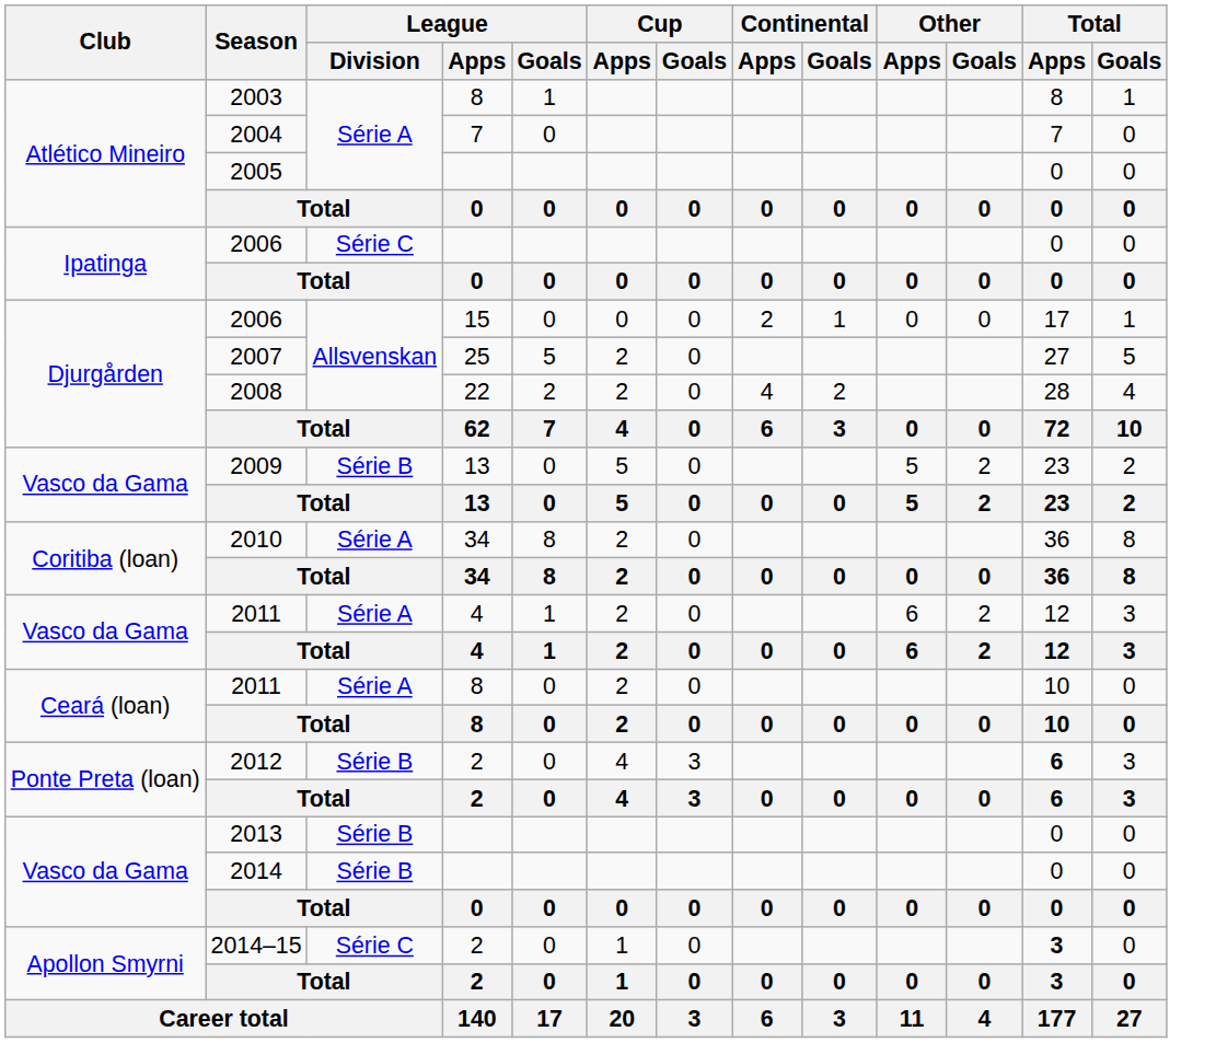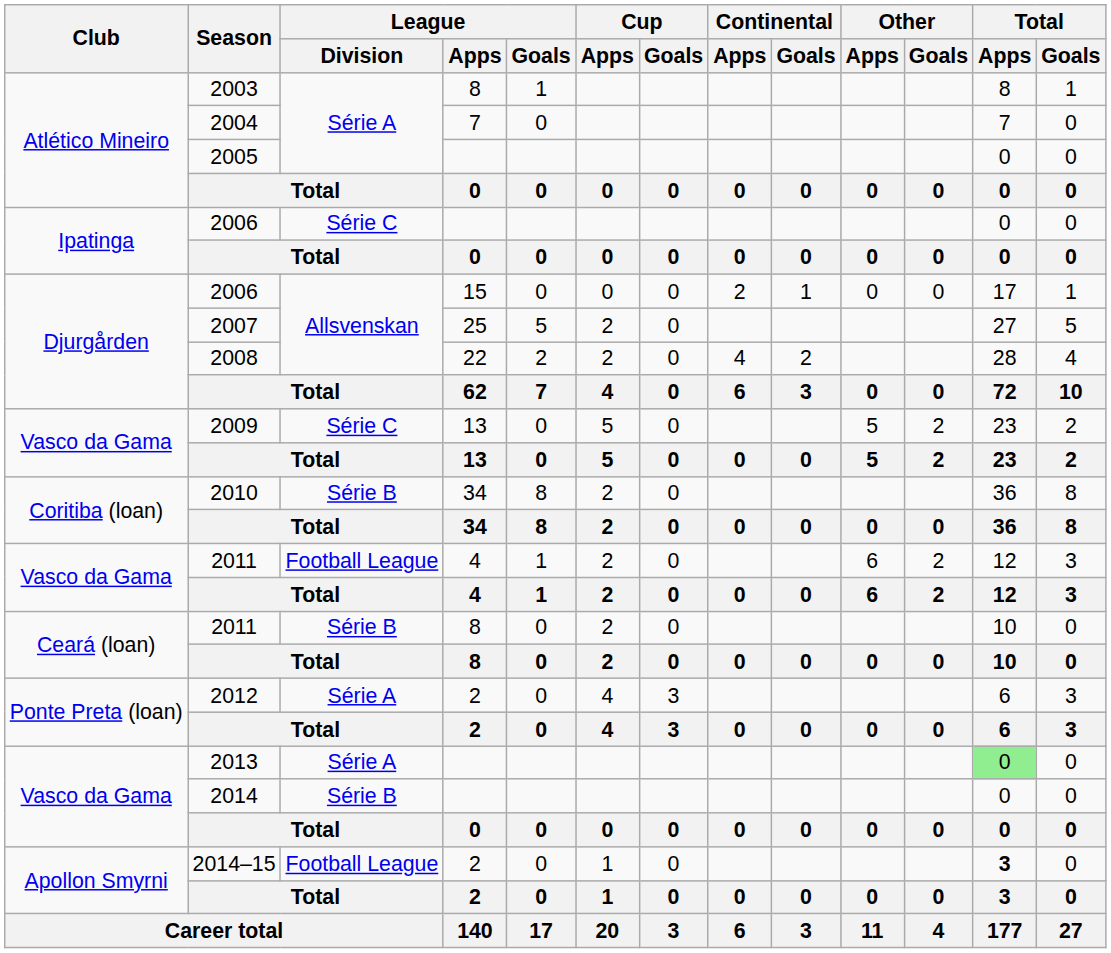2009 | League / Division: Série B -> Série C
2010 | League / Division: Série A -> Série B
2011 / 4 | League / Division: Série A -> Football League
2011 / 8 | League / Division: Série A -> Série B
2012 | League / Division: Série B -> Série A
2012 | Total / Apps: bold -> normal
2013 | League / Division: Série B -> Série A
2013 | Total / Apps: no background -> lightgreen background
2014–15 | League / Division: Série C -> Football League
